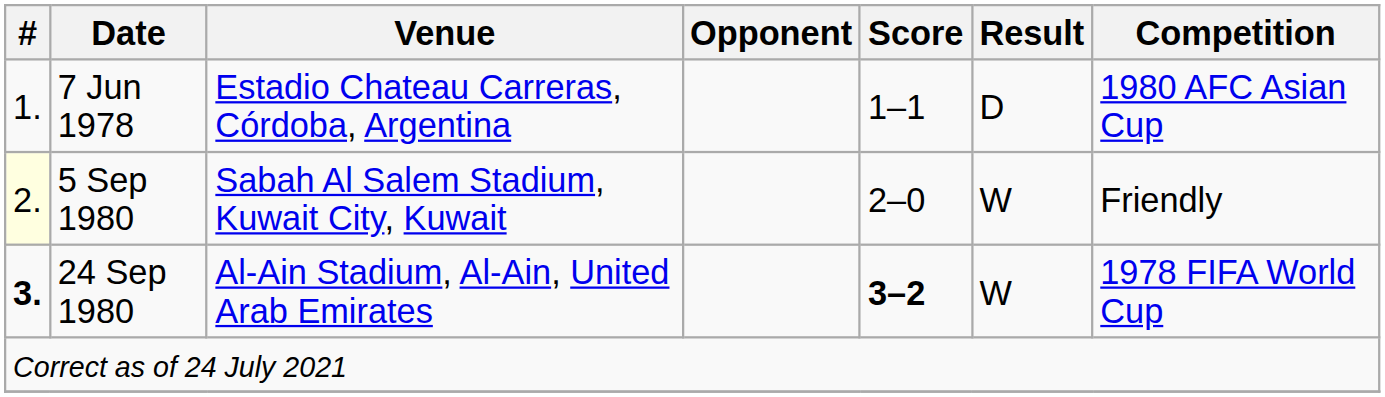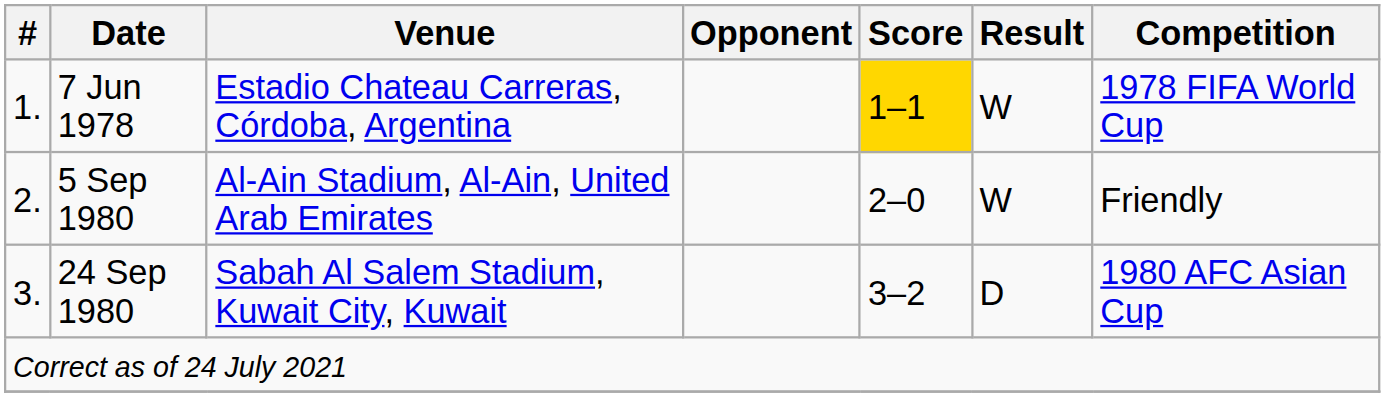7 Jun 1978 | Score: no background -> gold background
7 Jun 1978 | Result: D -> W
7 Jun 1978 | Competition: 1980 AFC Asian Cup -> 1978 FIFA World Cup
5 Sep 1980 | #: lightyellow background -> no background
5 Sep 1980 | Venue: Sabah Al Salem Stadium, Kuwait City, Kuwait -> Al-Ain Stadium, Al-Ain, United Arab Emirates
24 Sep 1980 | #: bold -> normal
24 Sep 1980 | Venue: Al-Ain Stadium, Al-Ain, United Arab Emirates -> Sabah Al Salem Stadium, Kuwait City, Kuwait
24 Sep 1980 | Score: bold -> normal
24 Sep 1980 | Result: W -> D
24 Sep 1980 | Competition: 1978 FIFA World Cup -> 1980 AFC Asian Cup
